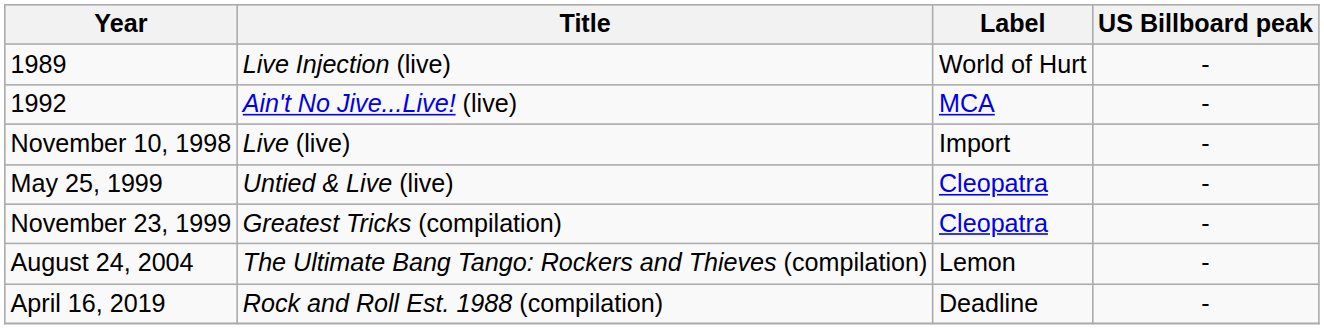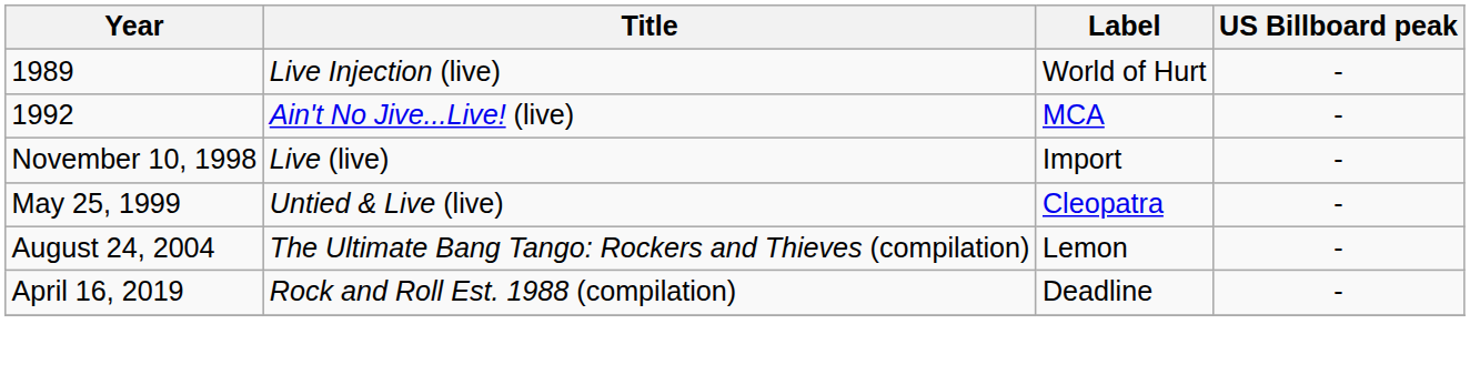- row: November 23, 1999 | Greatest Tricks (compilation) | Cleopatra | -
